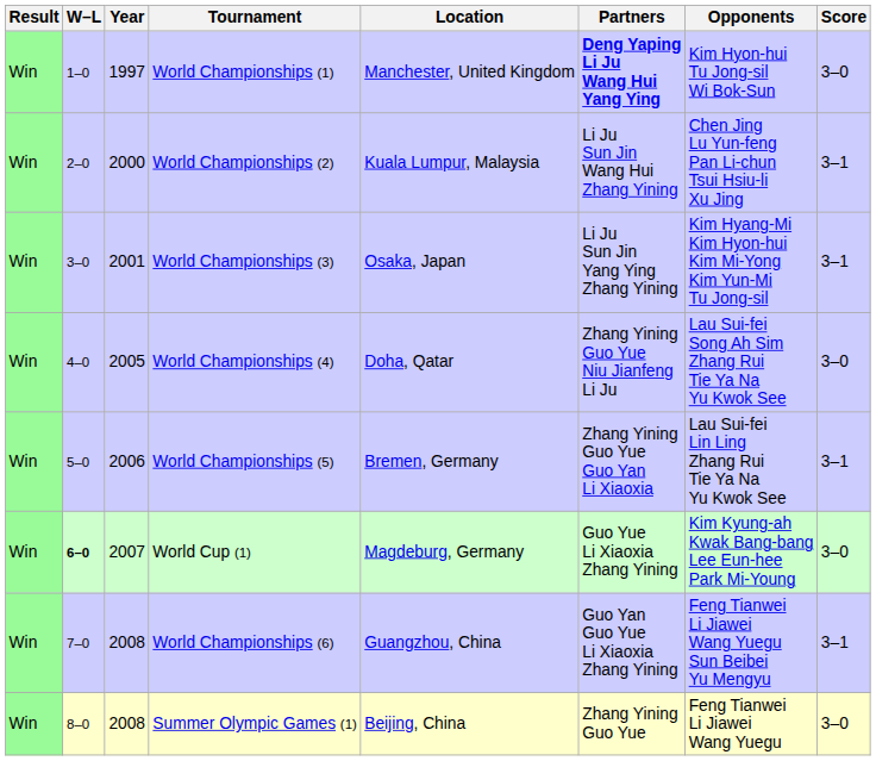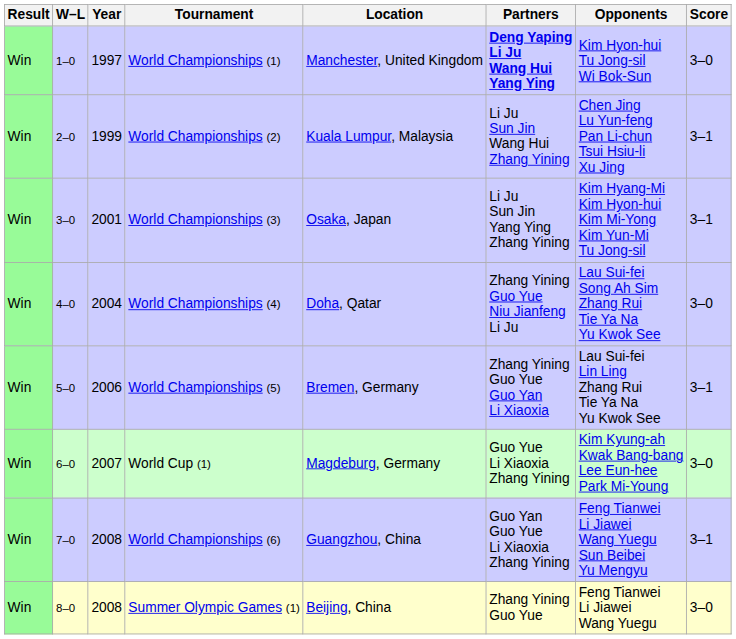World Championships (2) | Year: 2000 -> 1999
World Championships (4) | Year: 2005 -> 2004
World Cup (1) | W–L: bold -> normal
